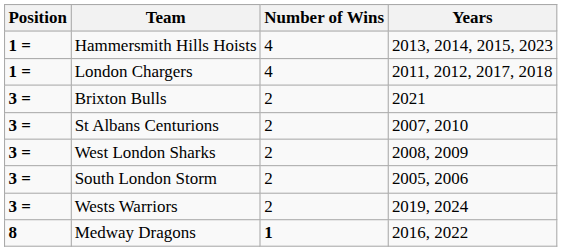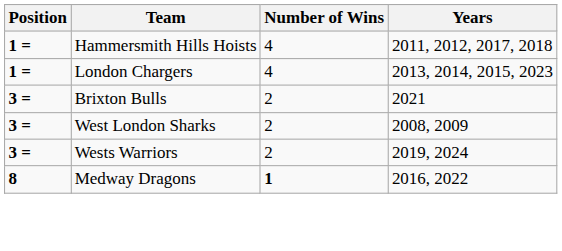Hammersmith Hills Hoists | Years: 2013, 2014, 2015, 2023 -> 2011, 2012, 2017, 2018
London Chargers | Years: 2011, 2012, 2017, 2018 -> 2013, 2014, 2015, 2023
- row: 3 = | St Albans Centurions | 2 | 2007, 2010
- row: 3 = | South London Storm | 2 | 2005, 2006
